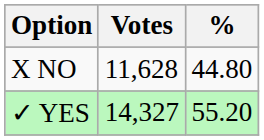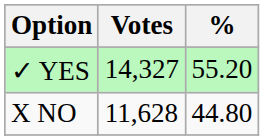rows swapped: ✓ YES <-> X NO
